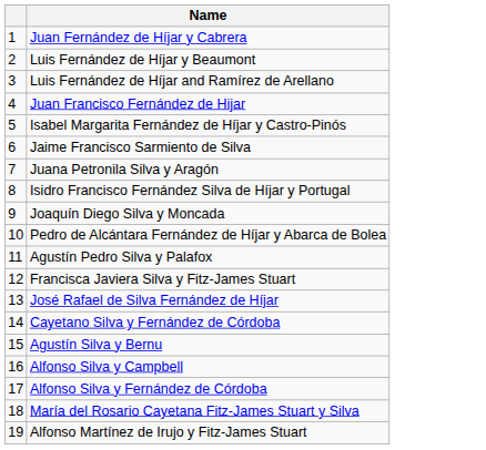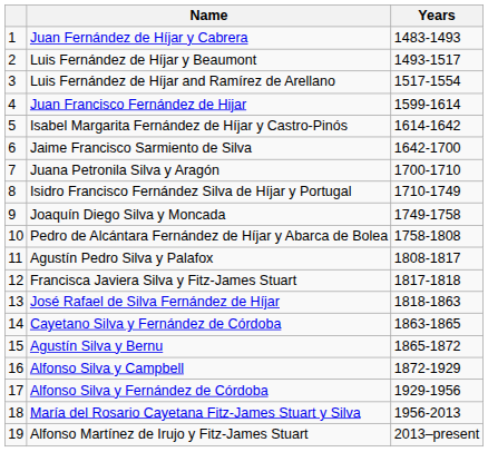+ column: Years | 1483-1493 | 1493-1517 | 1517-1554 | 1599-1614 | 1614-1642 | 1642-1700 | 1700-1710 | 1710-1749 | 1749-1758 | 1758-1808 | 1808-1817 | 1817-1818 | 1818-1863 | 1863-1865 | 1865-1872 | 1872-1929 | 1929-1956 | 1956-2013 | 2013–present
